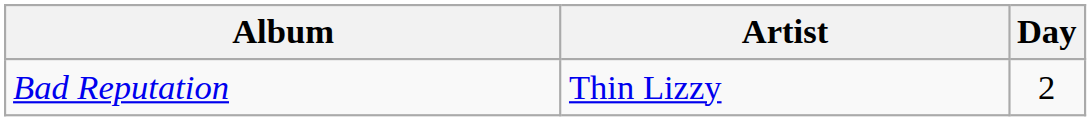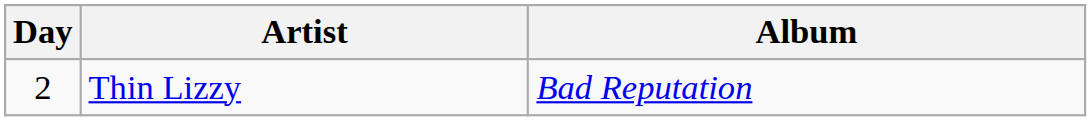columns swapped: Day <-> Album
